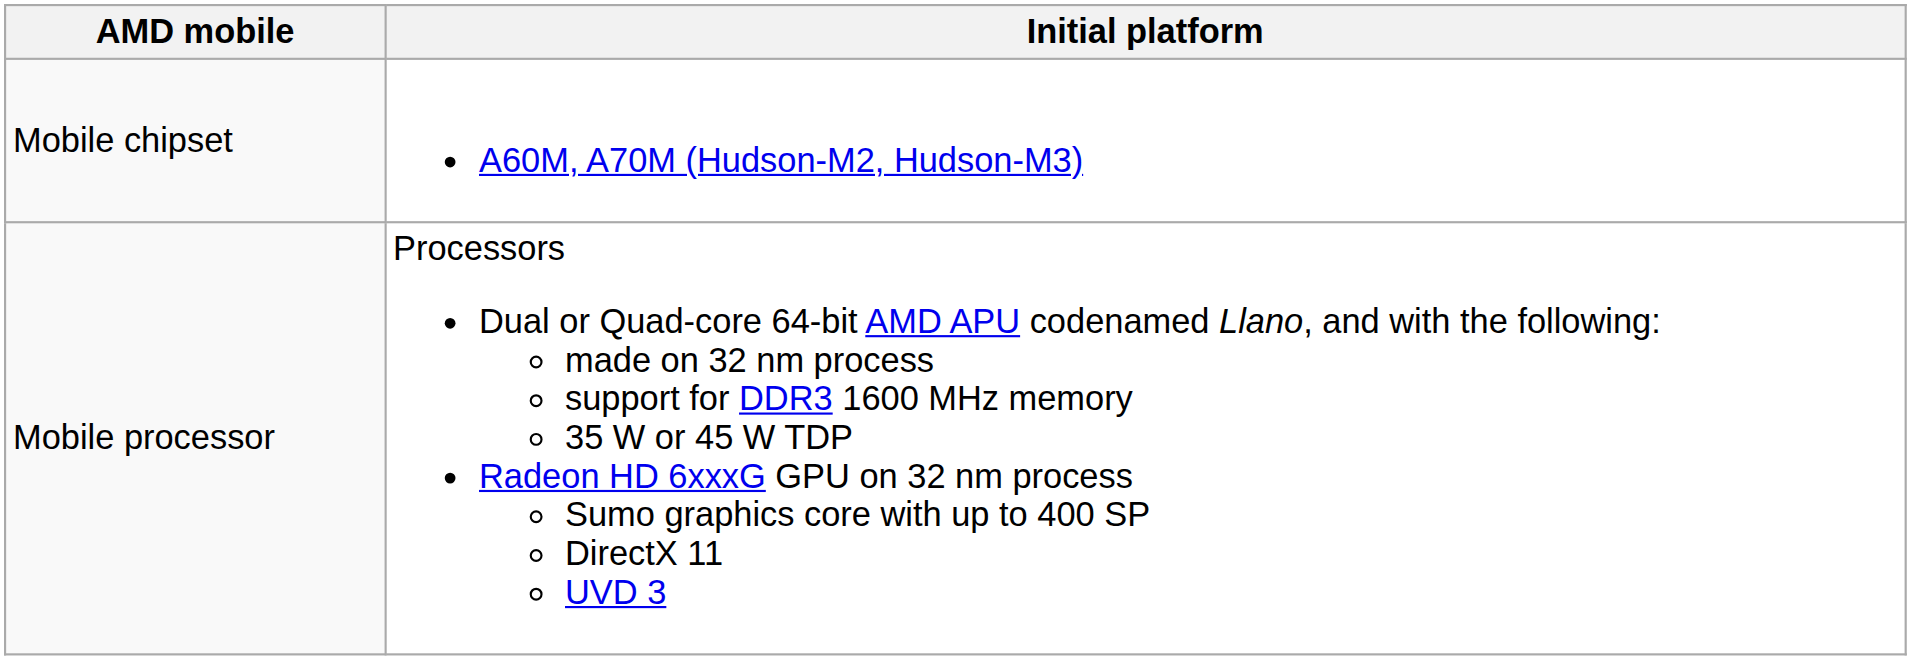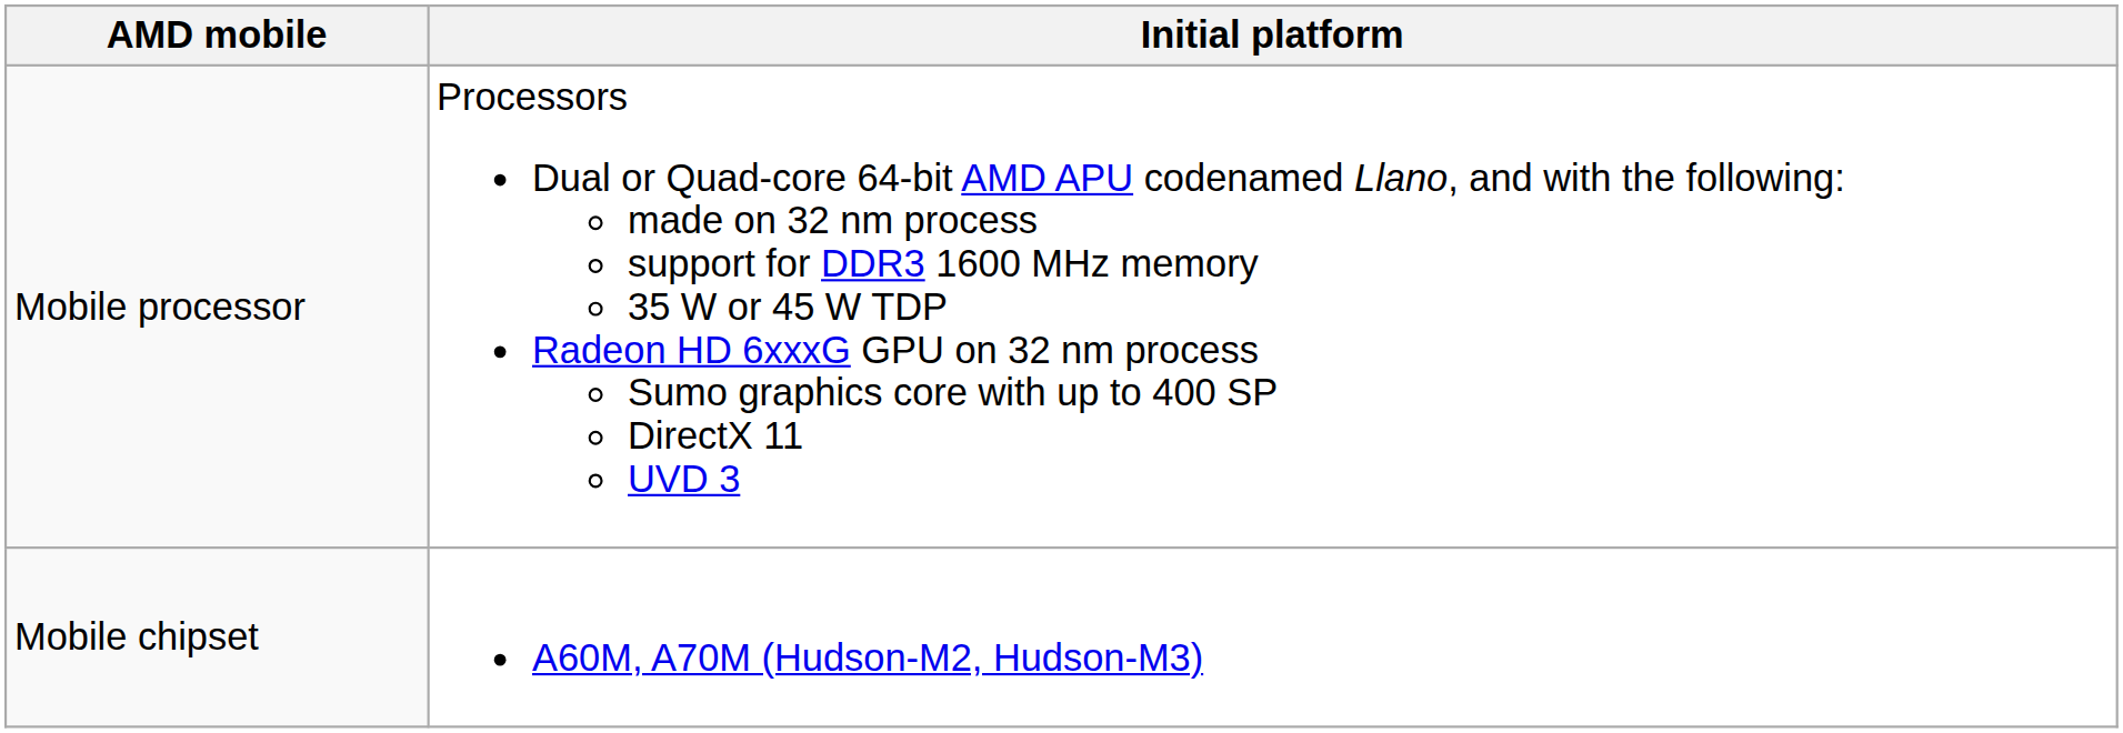rows swapped: Mobile processor <-> Mobile chipset
